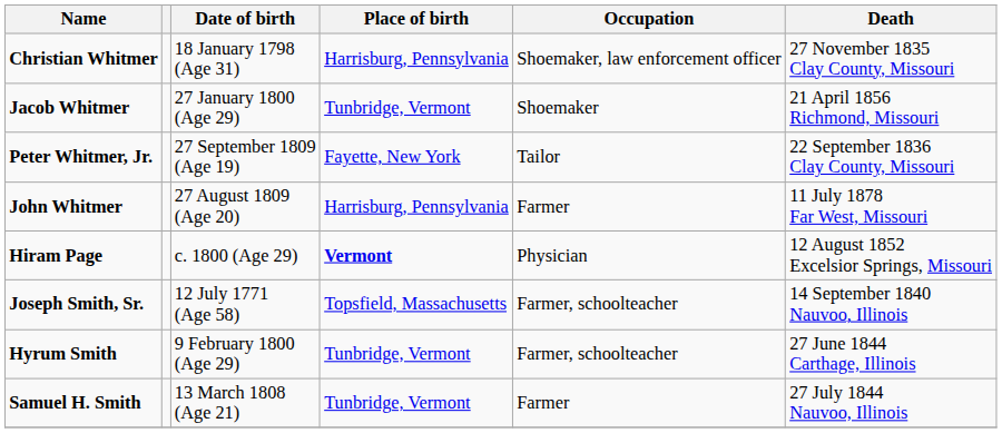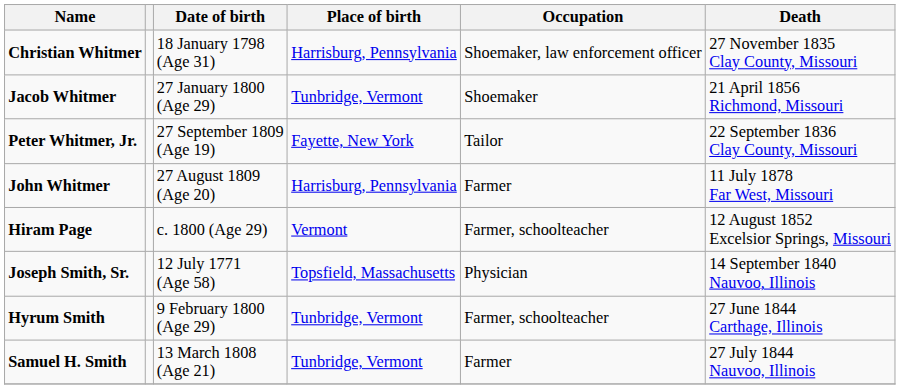Hiram Page | Place of birth: bold -> normal
Hiram Page | Occupation: Physician -> Farmer, schoolteacher
Joseph Smith, Sr. | Occupation: Farmer, schoolteacher -> Physician
